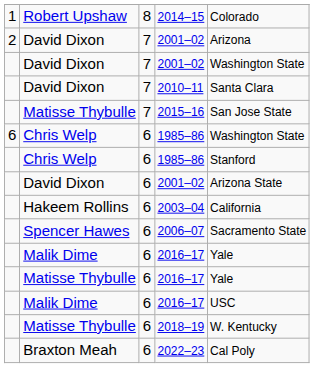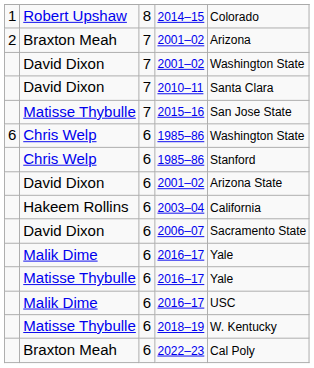2 / 2001–02 | column 2: David Dixon -> Braxton Meah
2006–07 | column 2: Spencer Hawes -> David Dixon
